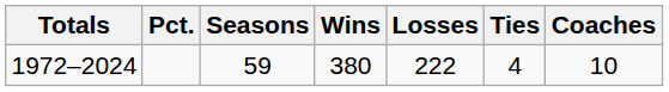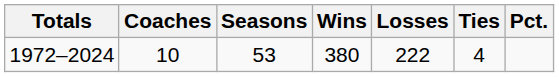columns swapped: Coaches <-> Pct.
1972–2024 | Seasons: 59 -> 53
